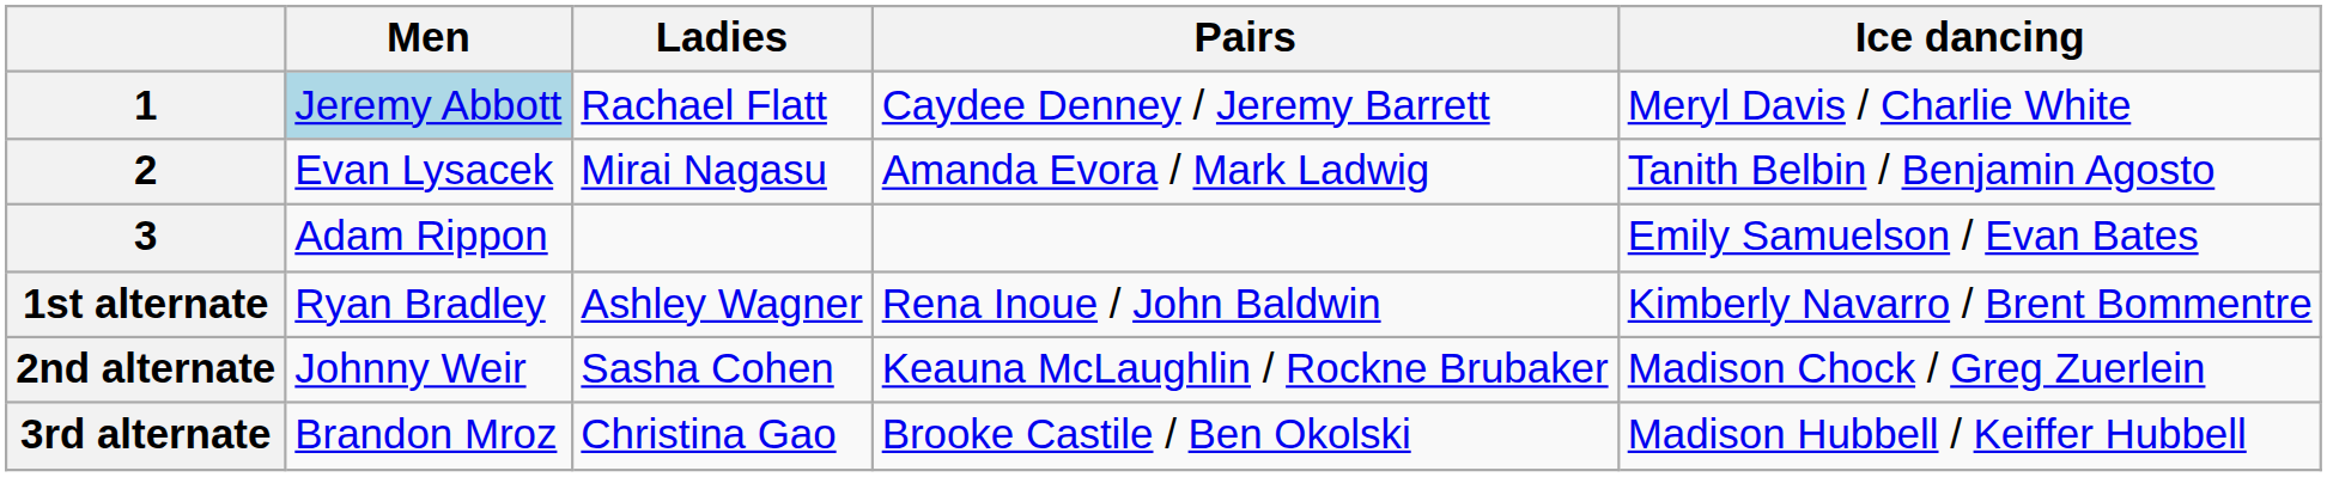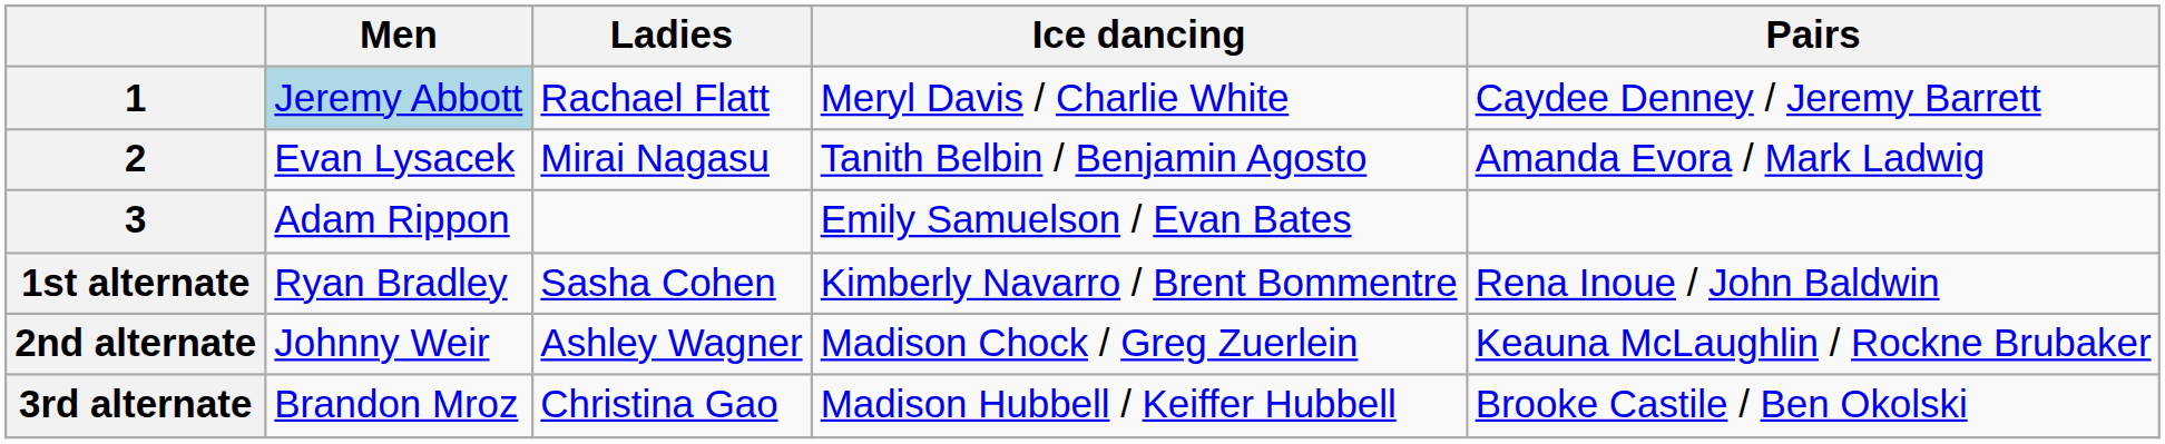columns swapped: Pairs <-> Ice dancing
1st alternate | Ladies: Ashley Wagner -> Sasha Cohen
2nd alternate | Ladies: Sasha Cohen -> Ashley Wagner
